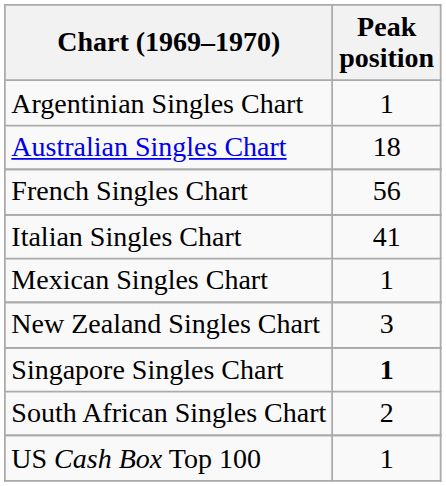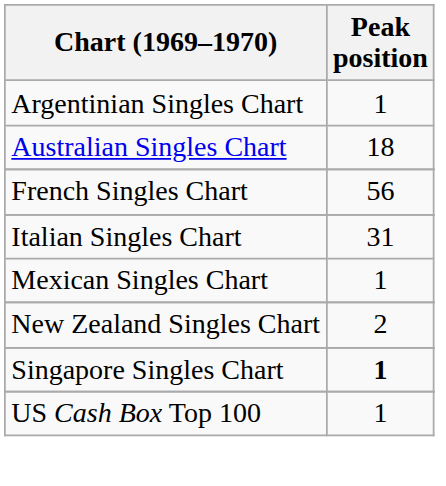Italian Singles Chart | Peak position: 41 -> 31
New Zealand Singles Chart | Peak position: 3 -> 2
- row: South African Singles Chart | 2
